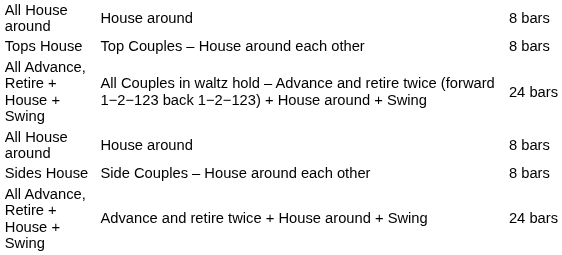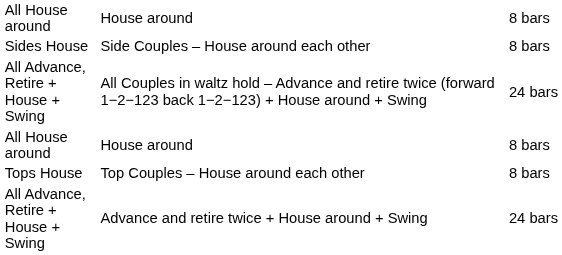rows swapped: Top Couples – House around each other <-> Side Couples – House around each other
